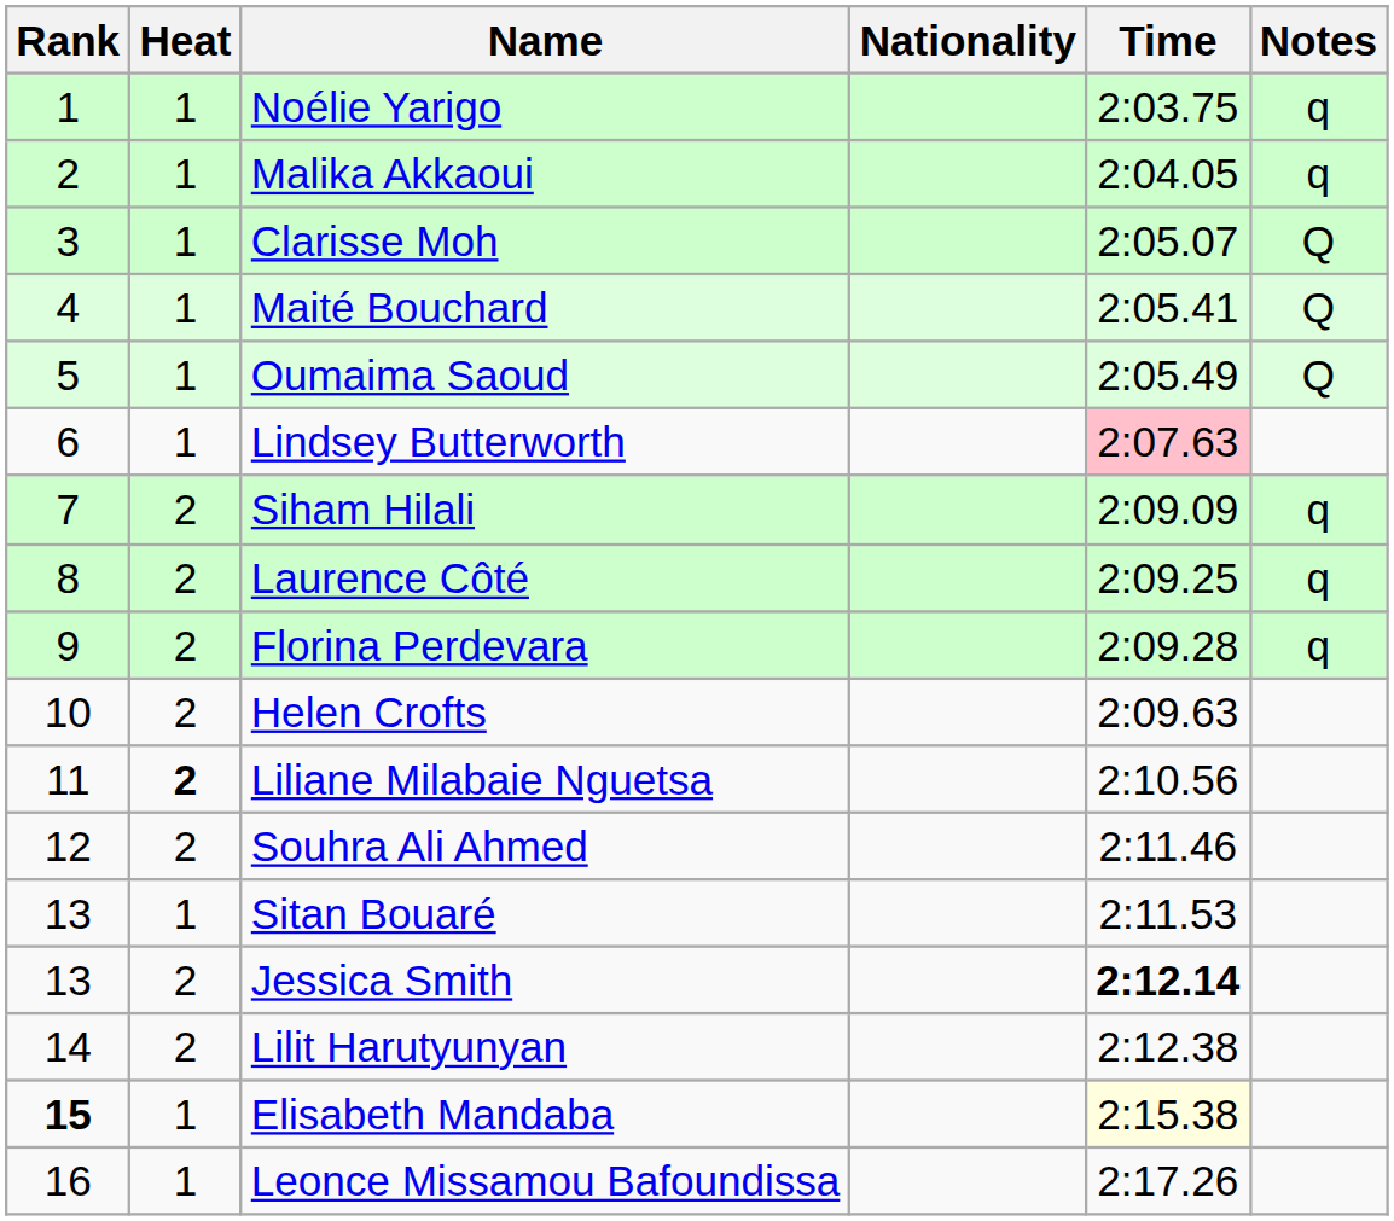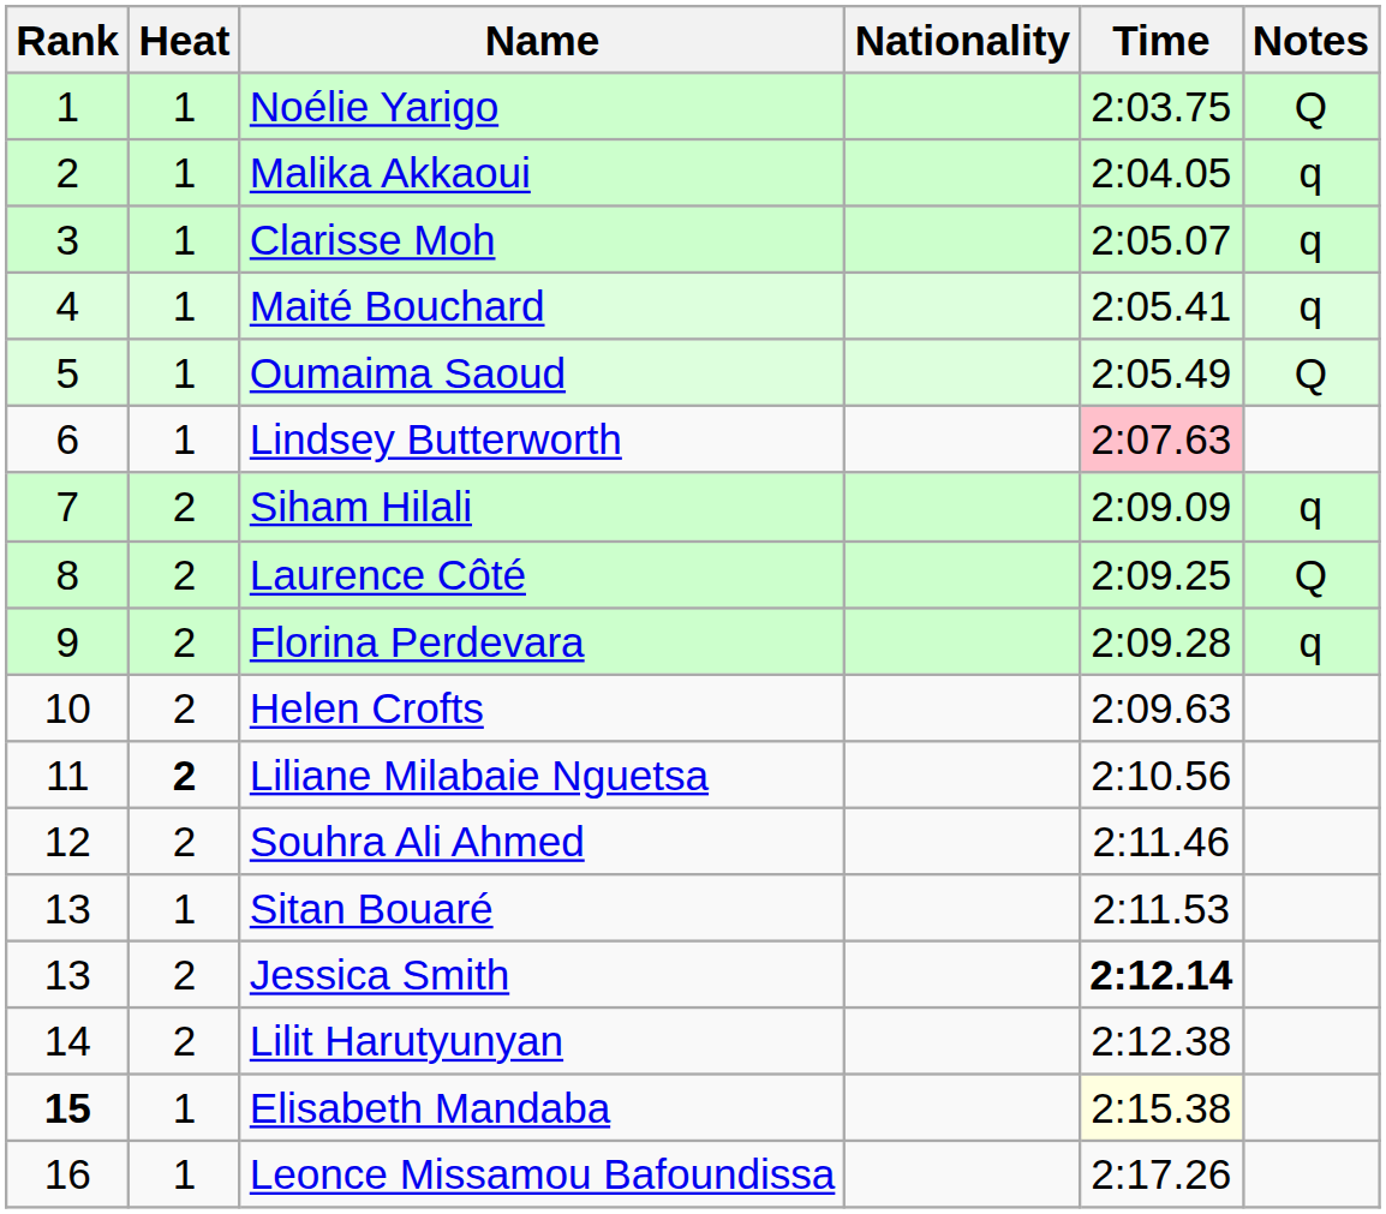Noélie Yarigo | Notes: q -> Q
Clarisse Moh | Notes: Q -> q
Maité Bouchard | Notes: Q -> q
Laurence Côté | Notes: q -> Q
